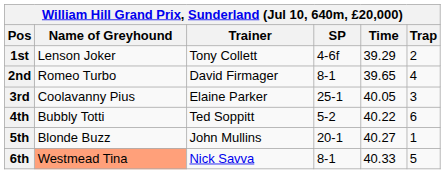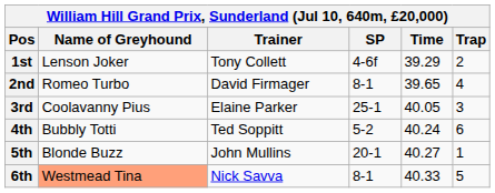4th | Time: 40.22 -> 40.24
